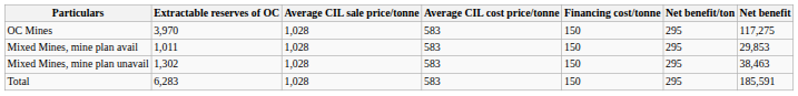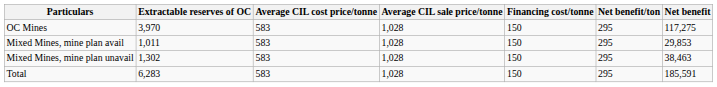columns swapped: Average CIL sale price/tonne <-> Average CIL cost price/tonne
